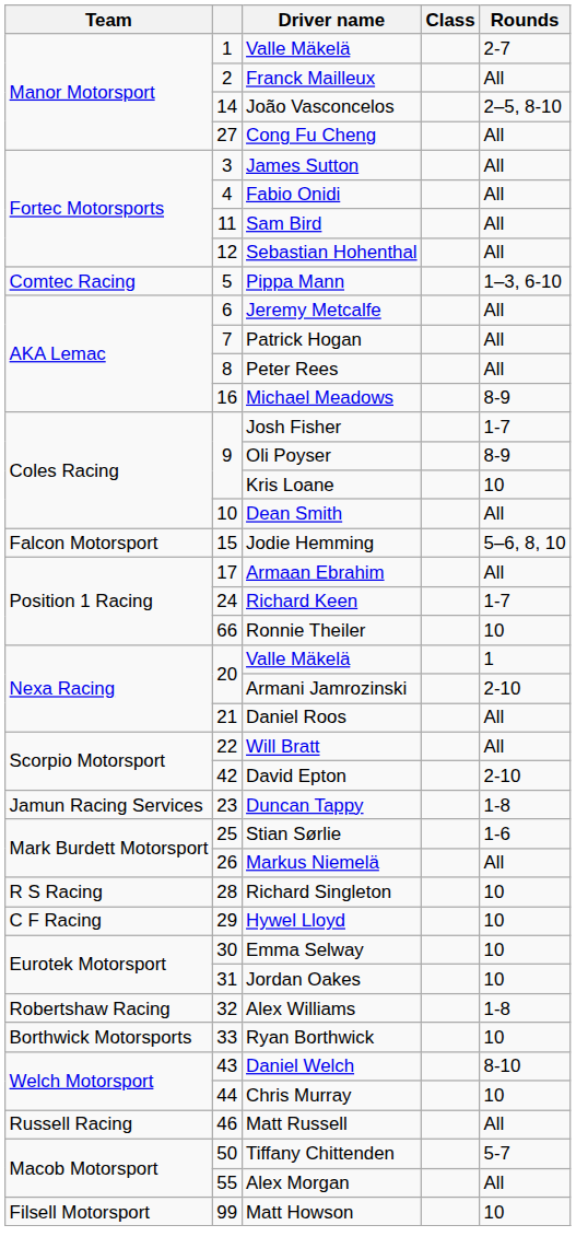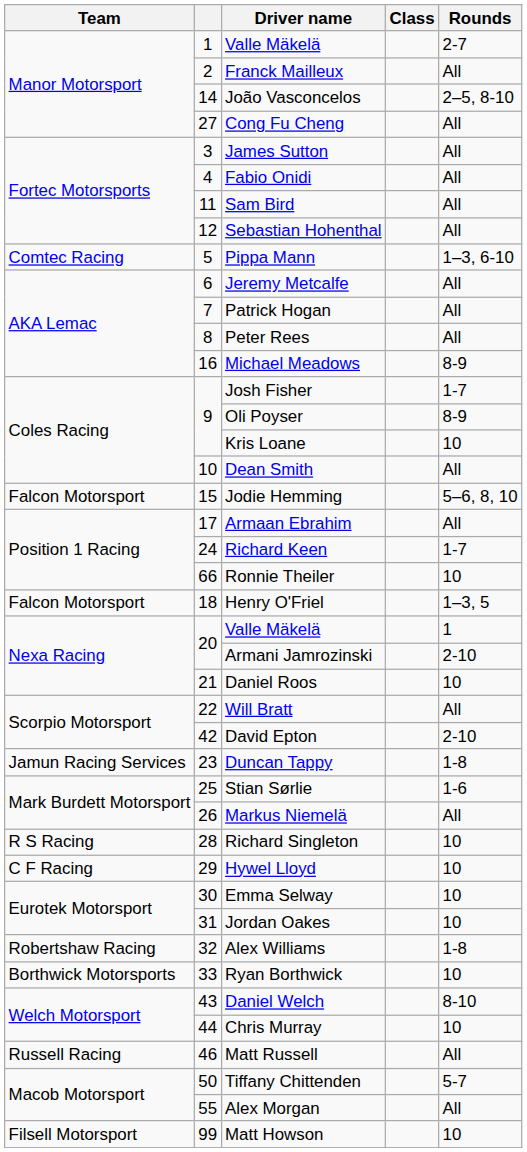+ row: Falcon Motorsport | 18 | Henry O'Friel | 1–3, 5
Daniel Roos | Rounds: All -> 10
